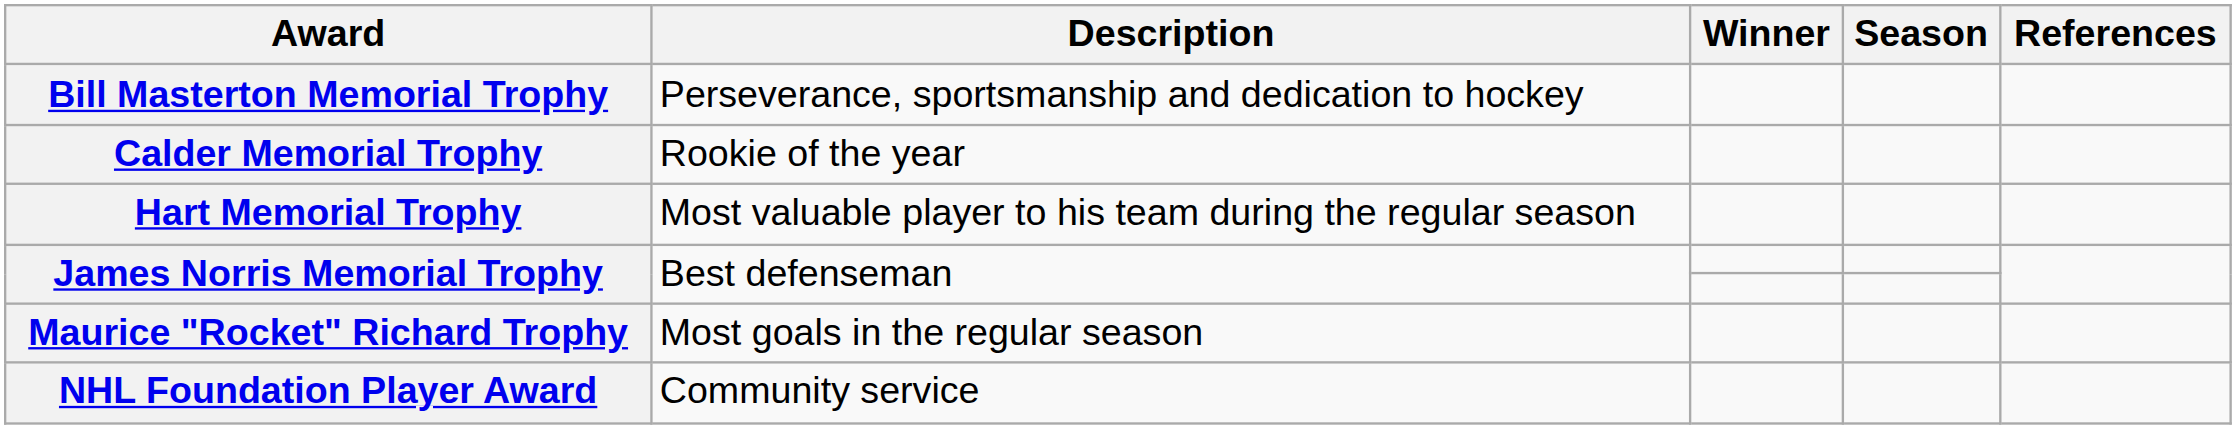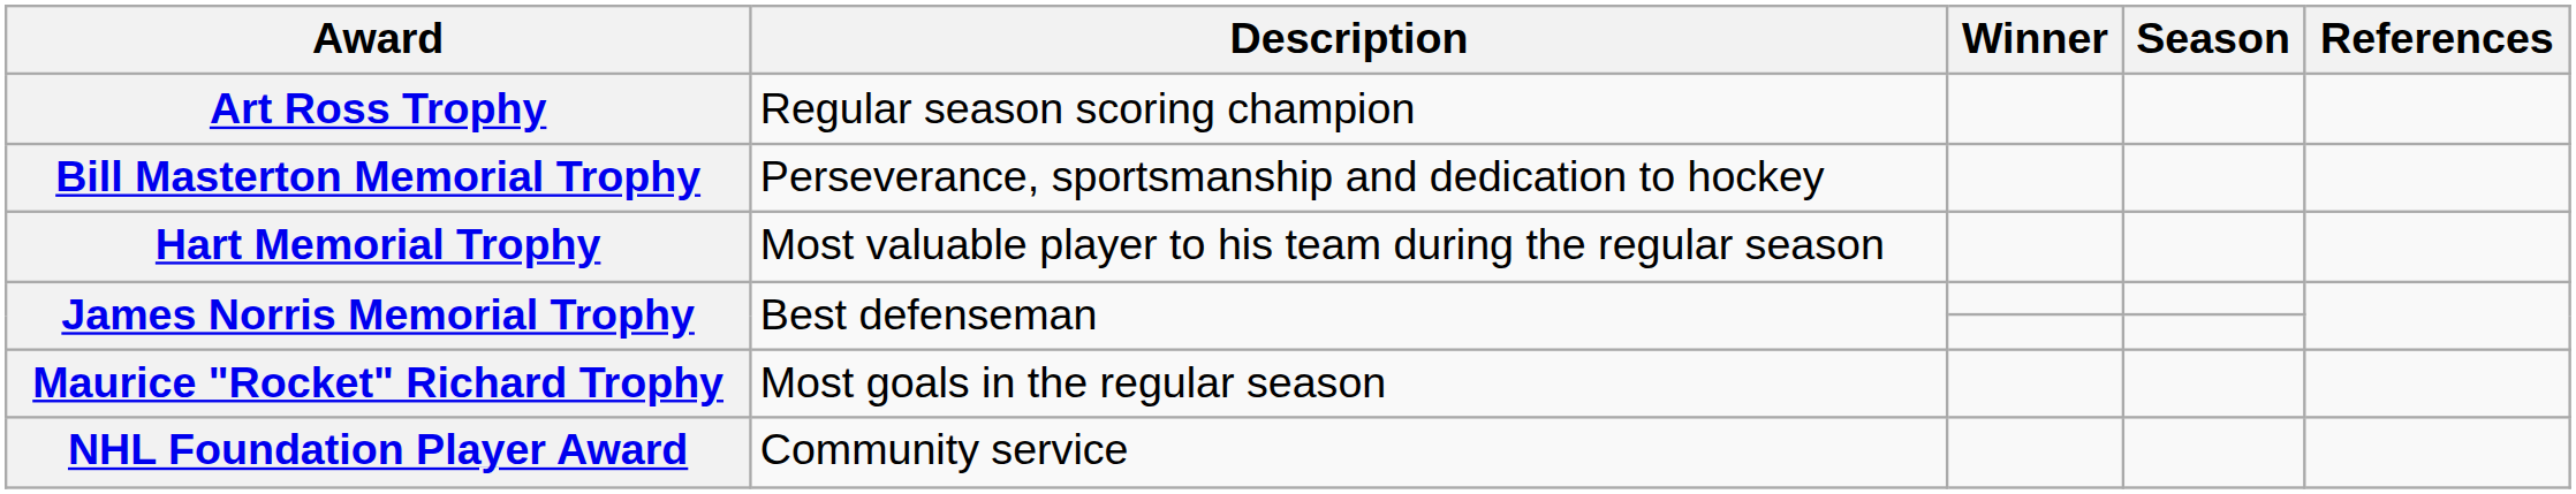+ row: Art Ross Trophy | Regular season scoring champion
- row: Calder Memorial Trophy | Rookie of the year
